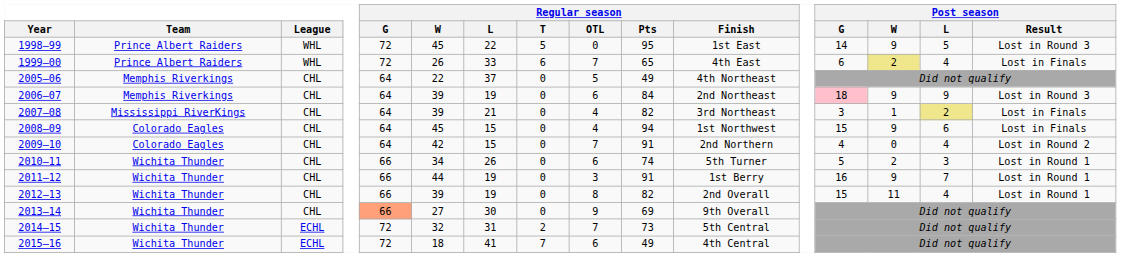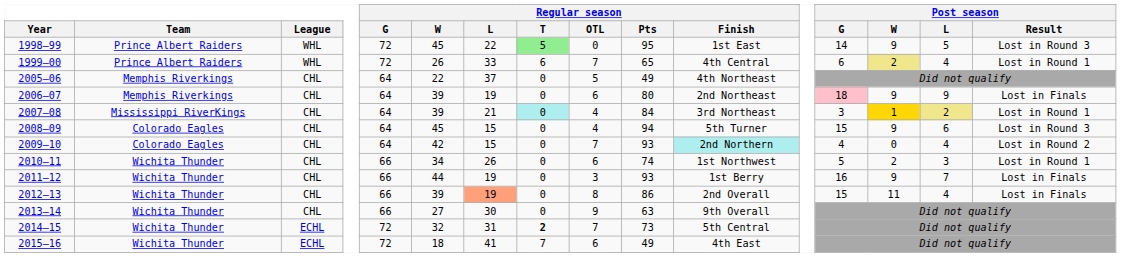1998–99 | Regular season / T: no background -> lightgreen background
1999–00 | Regular season / Finish: 4th East -> 4th Central
1999–00 | Post season / Result: Lost in Finals -> Lost in Round 1
2006–07 | Regular season / Pts: 84 -> 80
2006–07 | Post season / Result: Lost in Round 3 -> Lost in Finals
2007–08 | Regular season / T: no background -> paleturquoise background
2007–08 | Regular season / Pts: 82 -> 84
2007–08 | Post season / W: no background -> gold background
2007–08 | Post season / Result: Lost in Finals -> Lost in Round 1
2008–09 | Regular season / Finish: 1st Northwest -> 5th Turner
2008–09 | Post season / Result: Lost in Finals -> Lost in Round 3
2009–10 | Regular season / Pts: 91 -> 93
2009–10 | Regular season / Finish: no background -> paleturquoise background
2010–11 | Regular season / Finish: 5th Turner -> 1st Northwest
2011–12 | Regular season / Pts: 91 -> 93
2011–12 | Post season / Result: Lost in Round 1 -> Lost in Finals
2012–13 | Regular season / L: no background -> lightsalmon background
2012–13 | Regular season / Pts: 82 -> 86
2012–13 | Post season / Result: Lost in Round 1 -> Lost in Finals
2013–14 | Regular season / G: lightsalmon background -> no background
2013–14 | Regular season / Pts: 69 -> 63
2014–15 | Regular season / T: normal -> bold
2015–16 | Regular season / Finish: 4th Central -> 4th East
